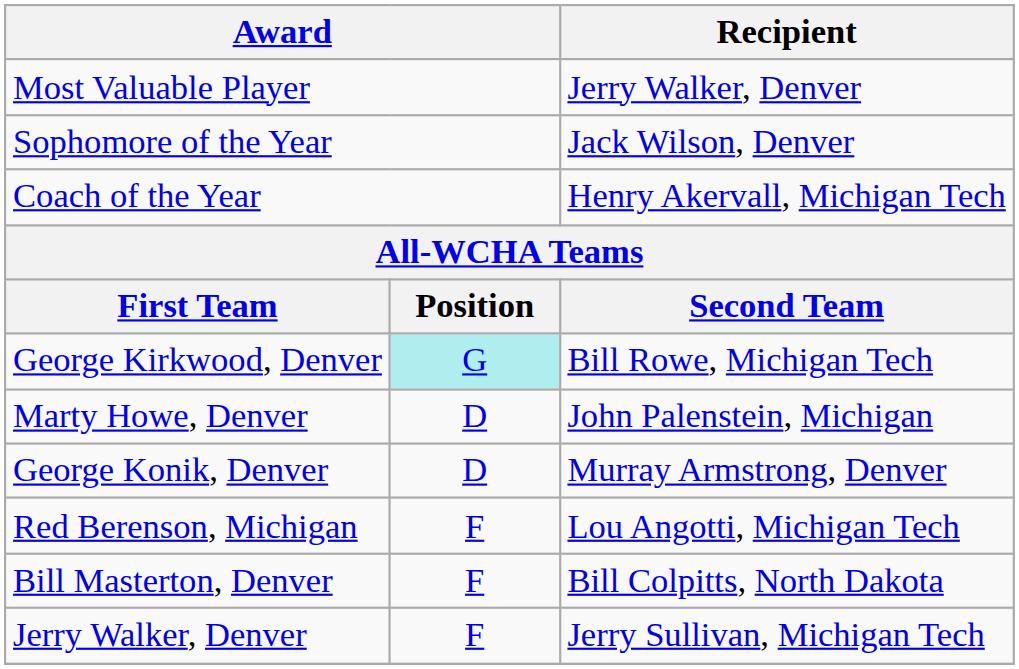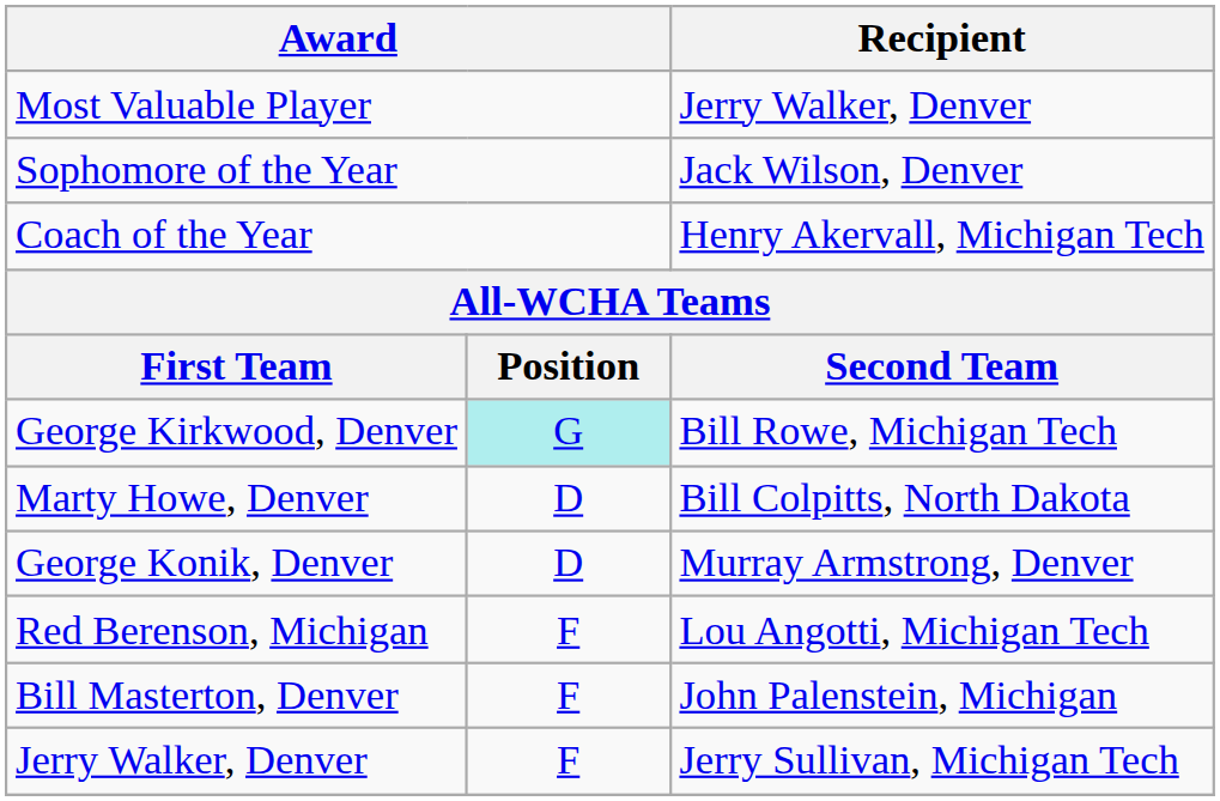Marty Howe, Denver | Recipient: John Palenstein, Michigan -> Bill Colpitts, North Dakota
Bill Masterton, Denver | Recipient: Bill Colpitts, North Dakota -> John Palenstein, Michigan
